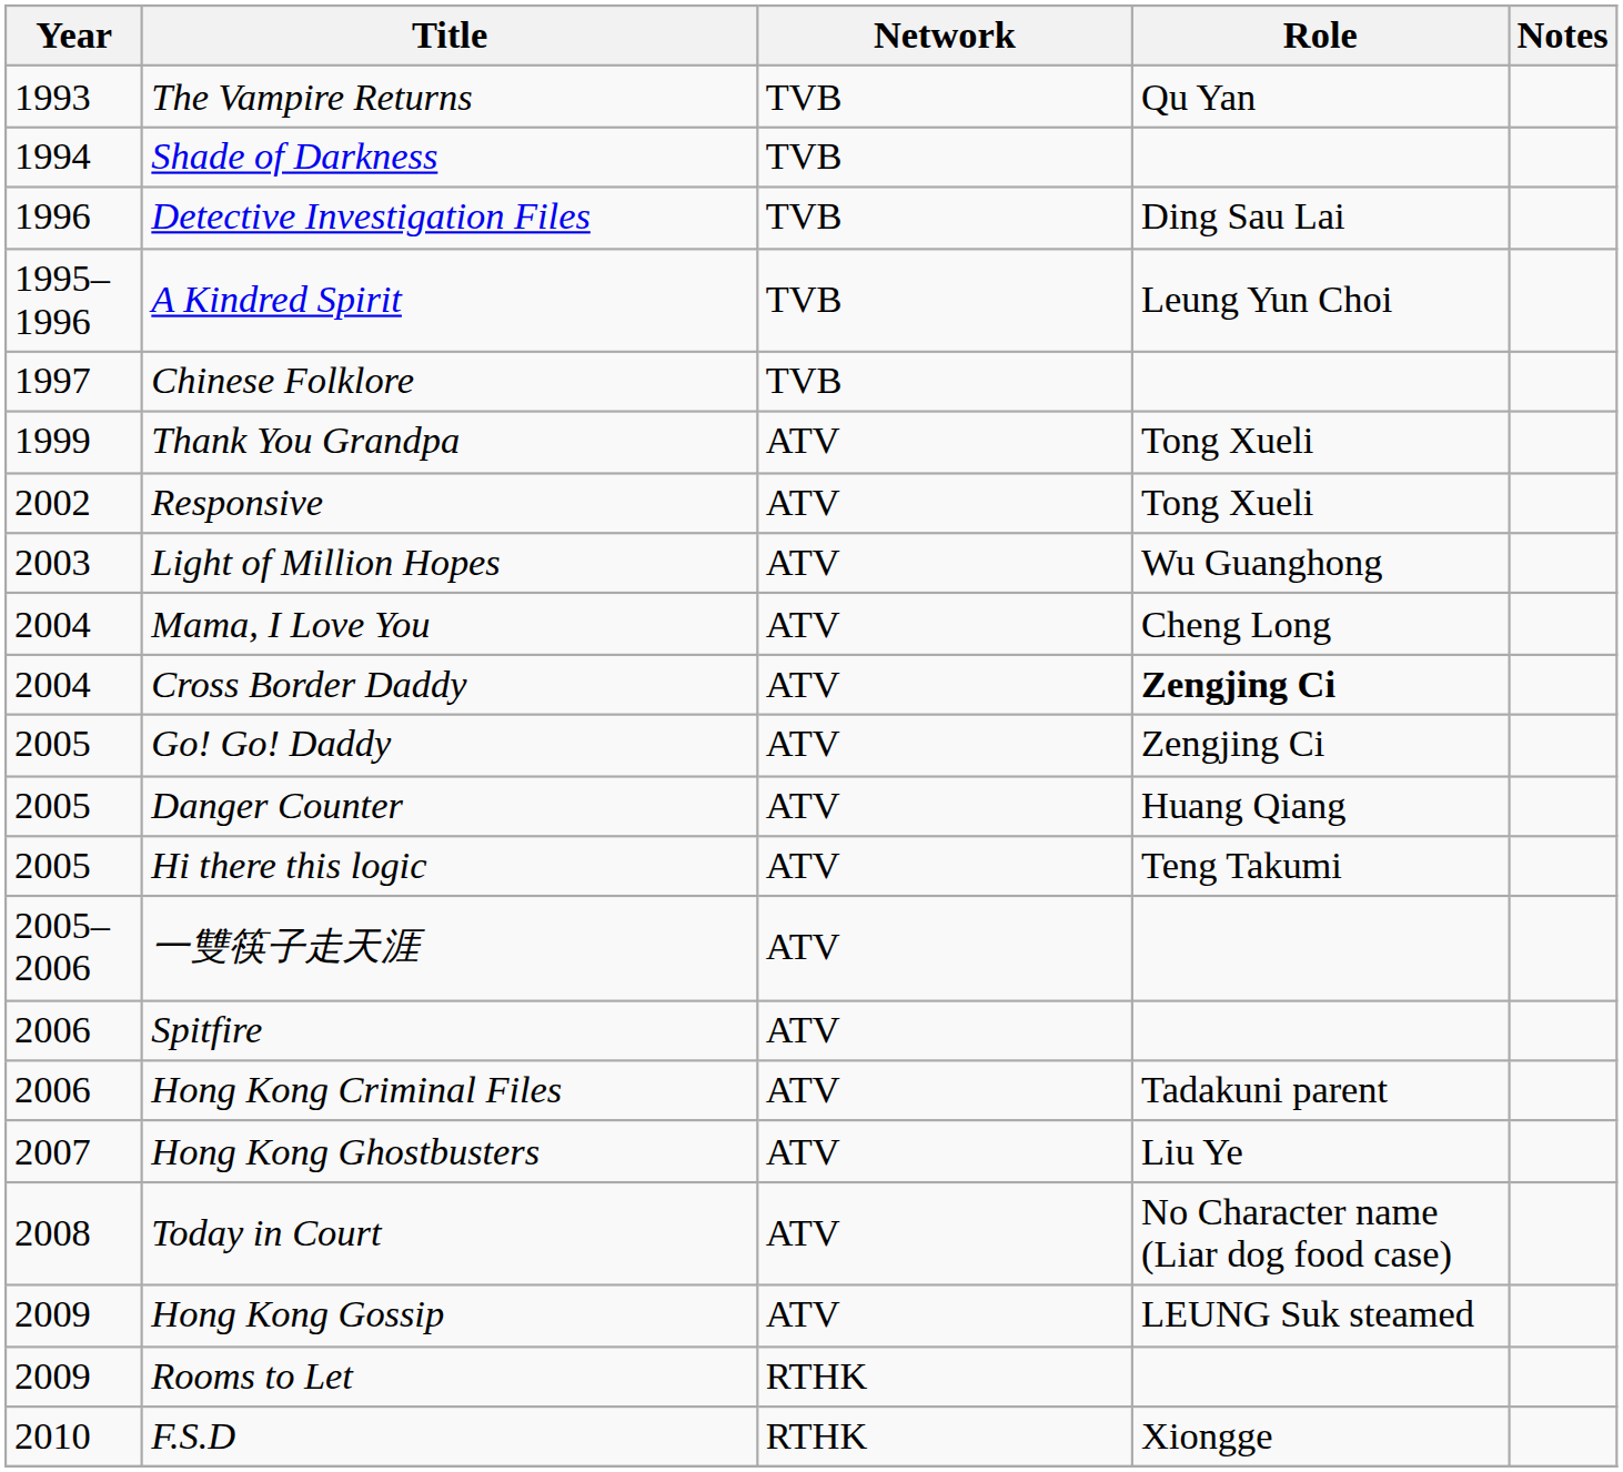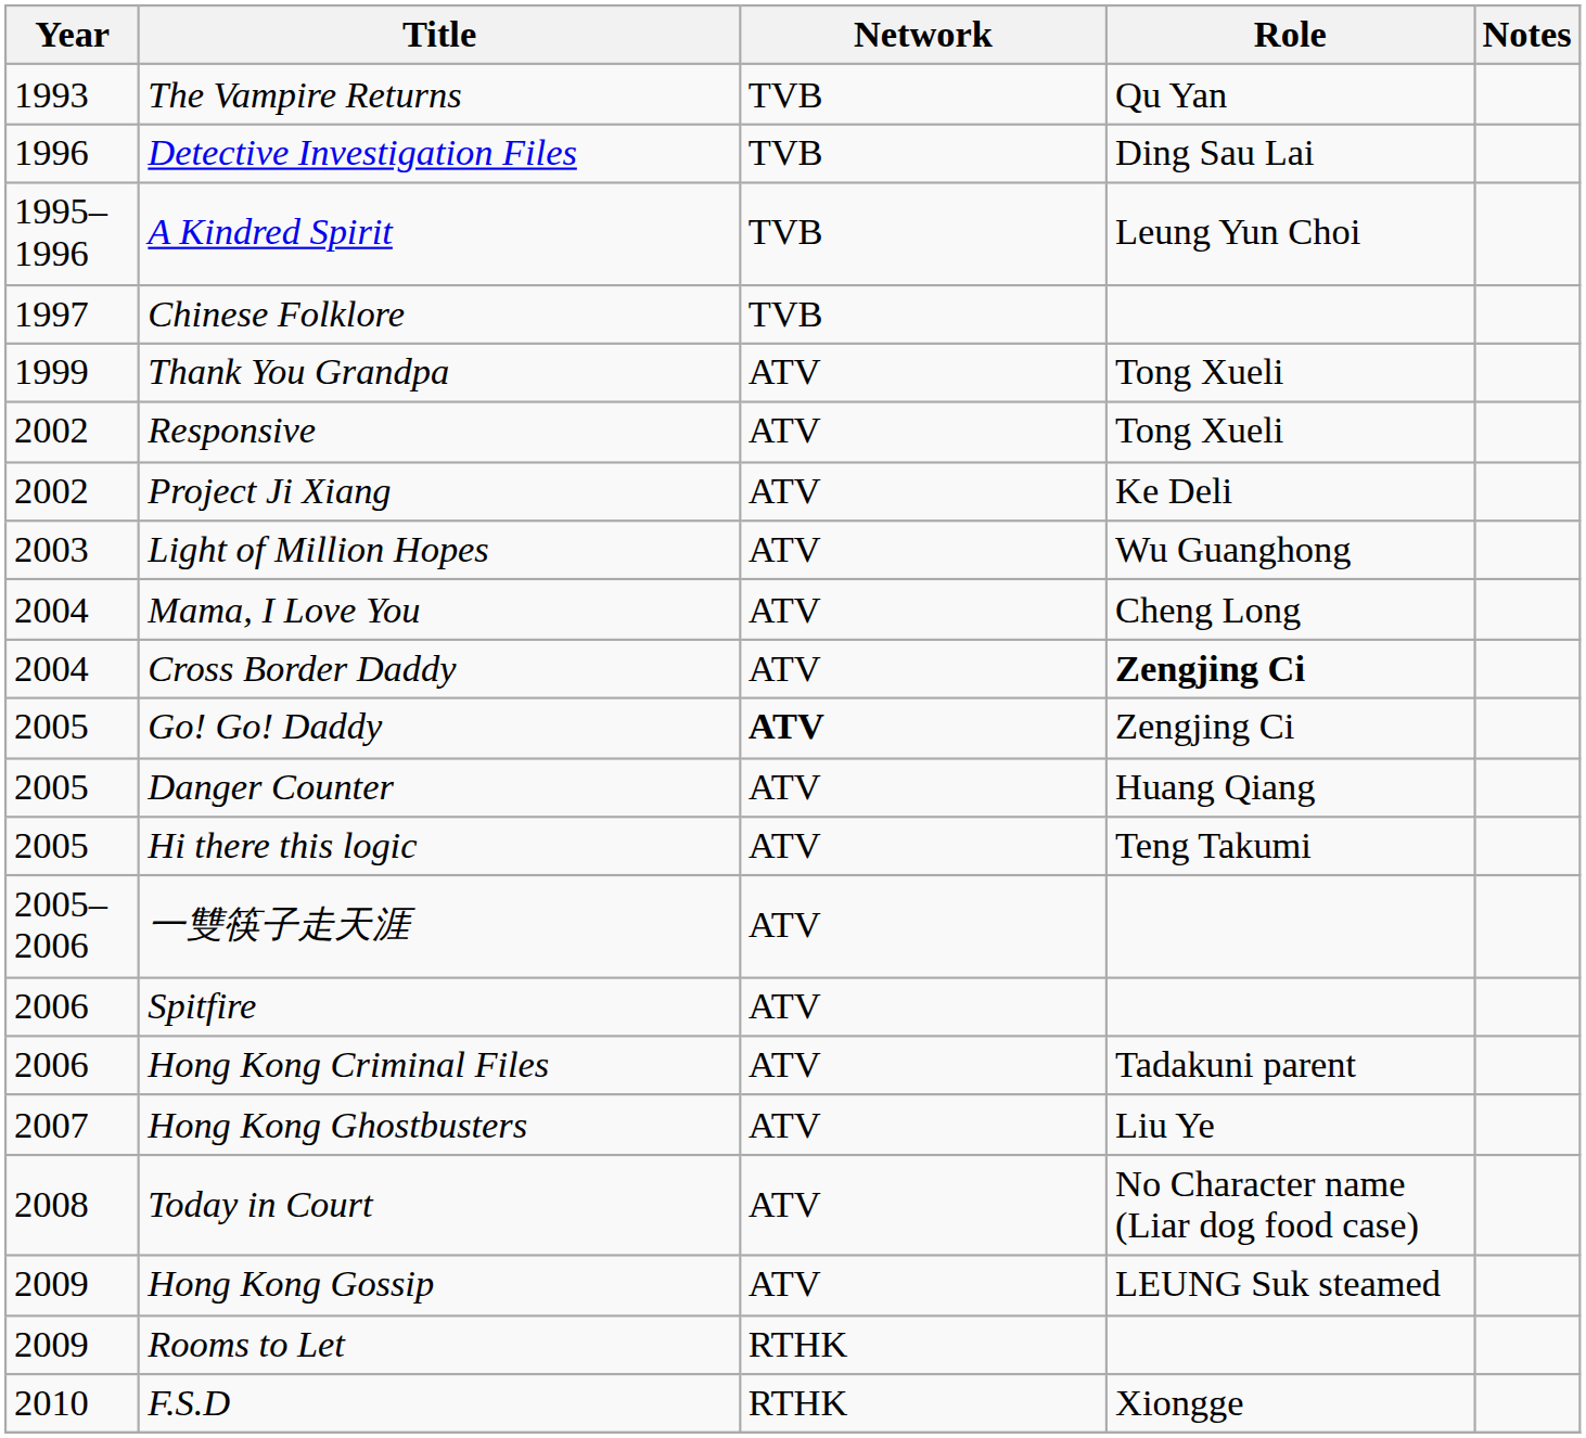- row: 1994 | Shade of Darkness | TVB
+ row: 2002 | Project Ji Xiang | ATV | Ke Deli
Go! Go! Daddy | Network: normal -> bold
